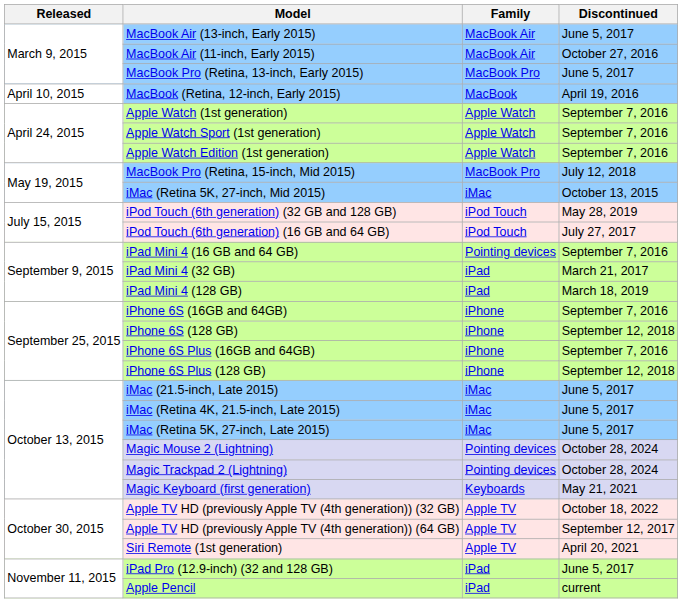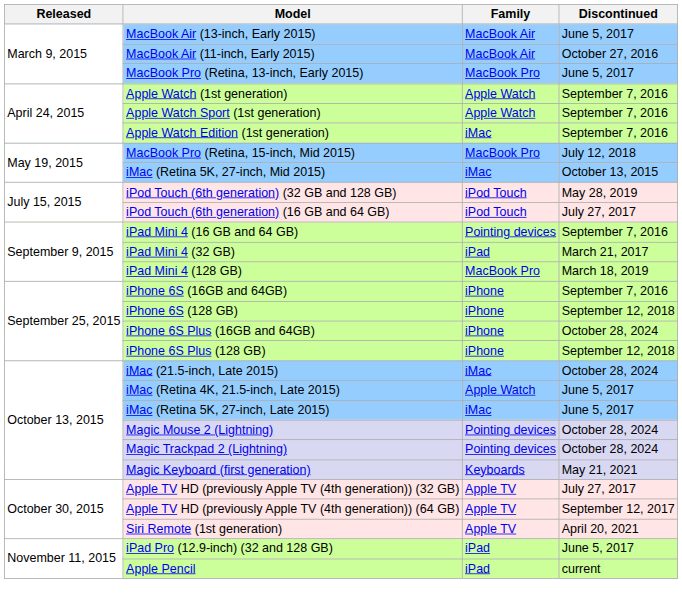- row: April 10, 2015 | MacBook (Retina, 12-inch, Early 2015) | MacBook | April 19, 2016
Apple Watch Edition (1st generation) | Family: Apple Watch -> iMac
iPad Mini 4 (128 GB) | Family: iPad -> MacBook Pro
iPhone 6S Plus (16GB and 64GB) | Discontinued: September 7, 2016 -> October 28, 2024
iMac (21.5-inch, Late 2015) | Discontinued: June 5, 2017 -> October 28, 2024
iMac (Retina 4K, 21.5-inch, Late 2015) | Family: iMac -> Apple Watch
Apple TV HD (previously Apple TV (4th generation)) (32 GB) | Discontinued: October 18, 2022 -> July 27, 2017
